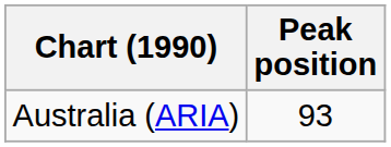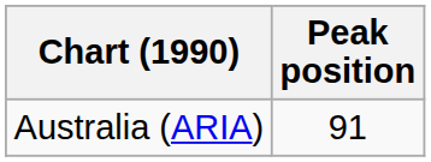Australia (ARIA) | Peak position: 93 -> 91
